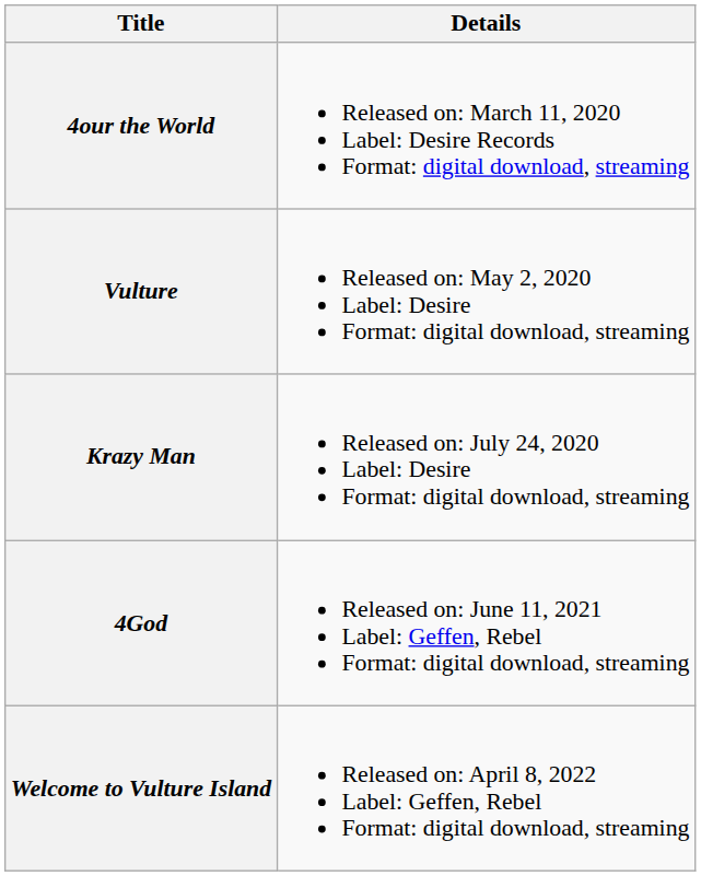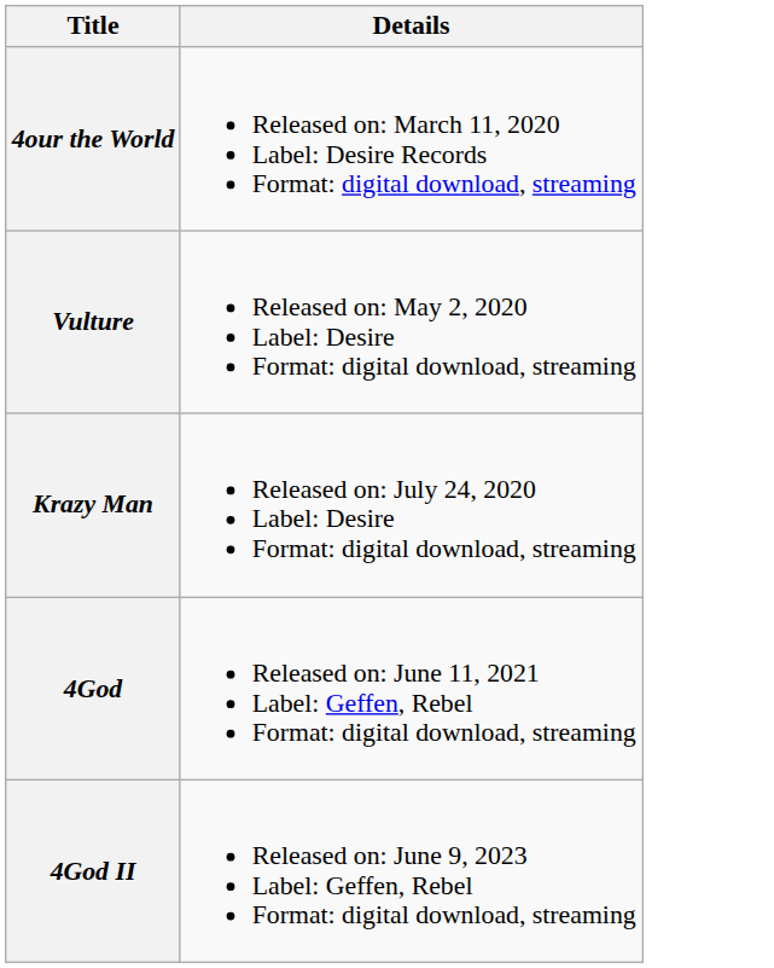- row: Welcome to Vulture Island | Released on: April 8, 2022 Label: Geffen, Rebel Format: digital download, streaming
+ row: 4God II | Released on: June 9, 2023 Label: Geffen, Rebel Format: digital download, streaming
